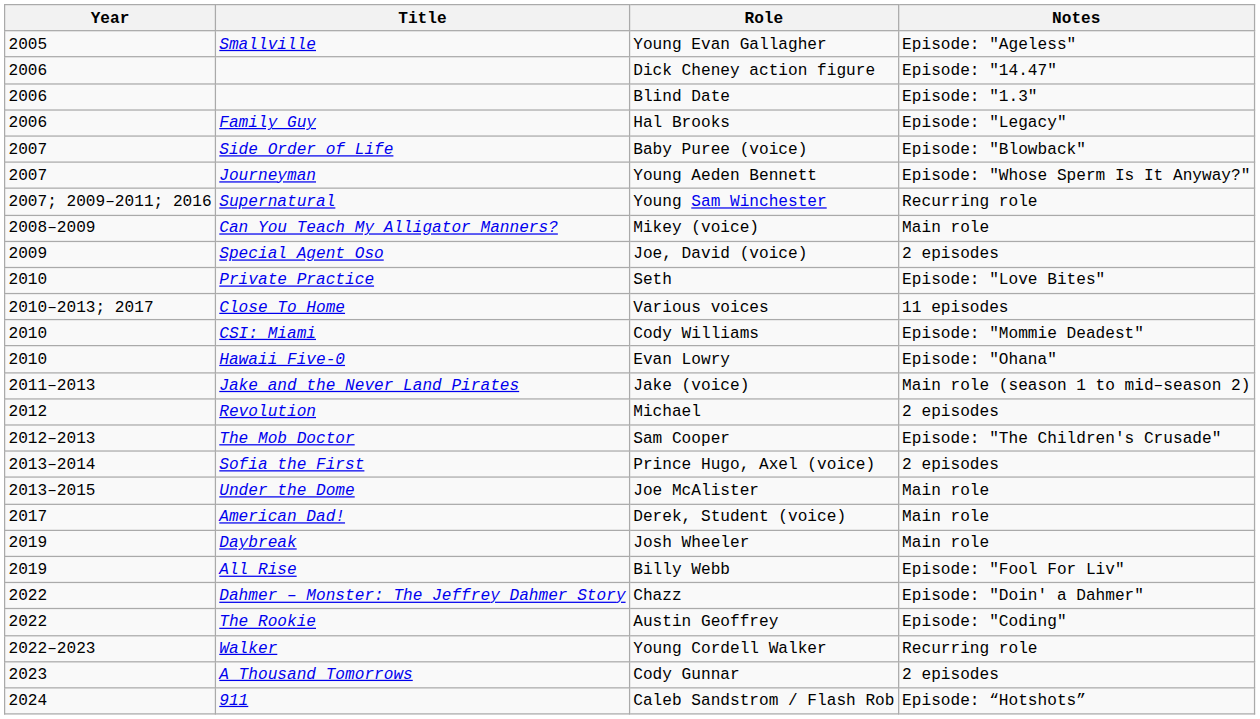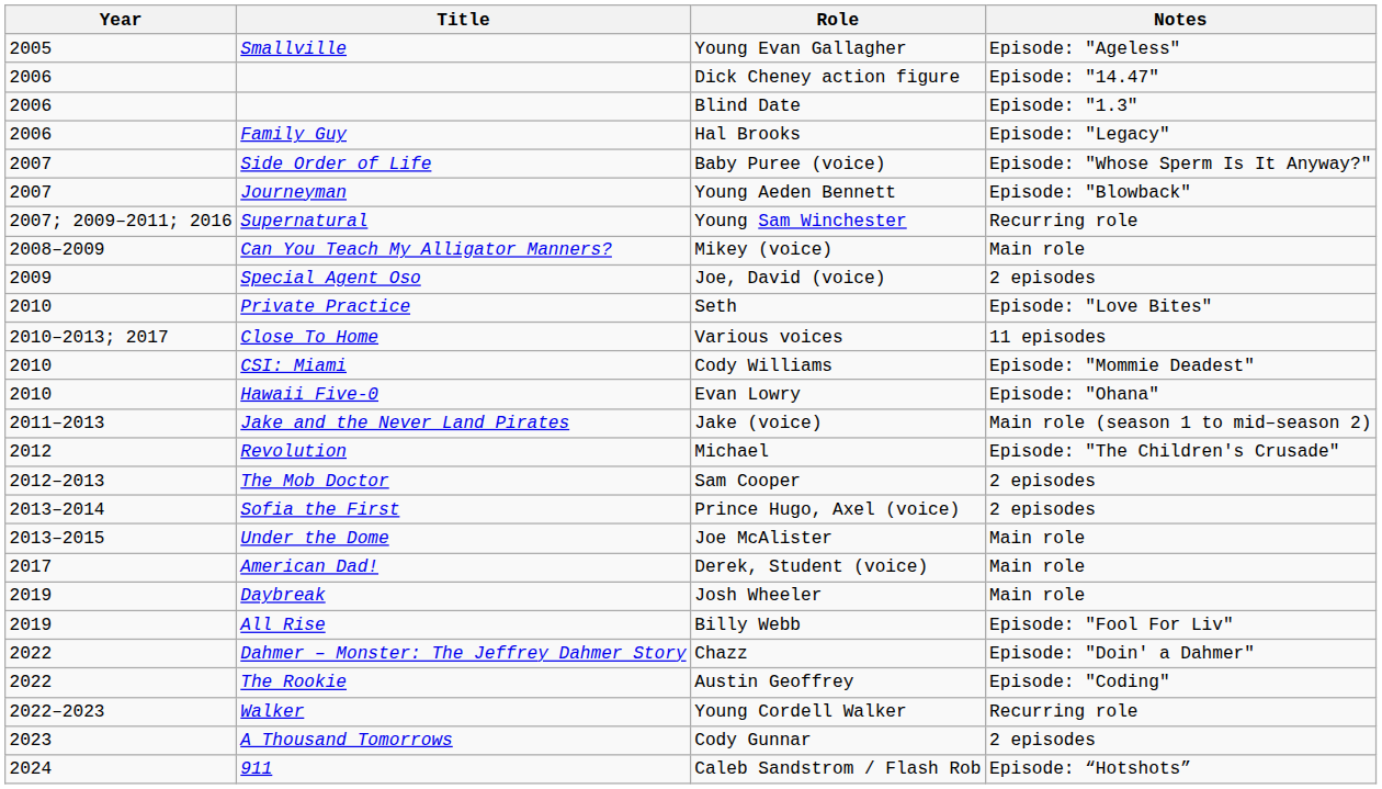Baby Puree (voice) | Notes: Episode: "Blowback" -> Episode: "Whose Sperm Is It Anyway?"
Young Aeden Bennett | Notes: Episode: "Whose Sperm Is It Anyway?" -> Episode: "Blowback"
Michael | Notes: 2 episodes -> Episode: "The Children's Crusade"
Sam Cooper | Notes: Episode: "The Children's Crusade" -> 2 episodes
